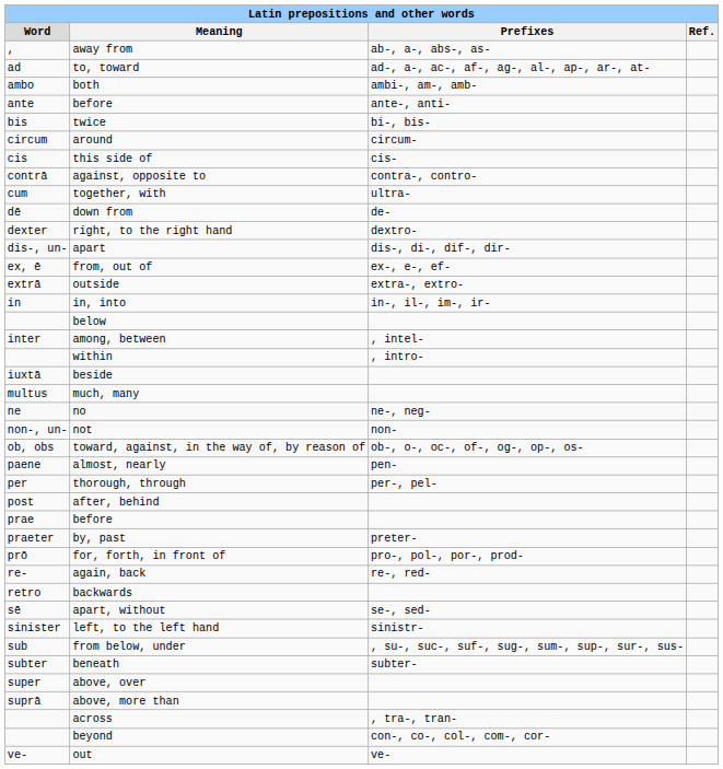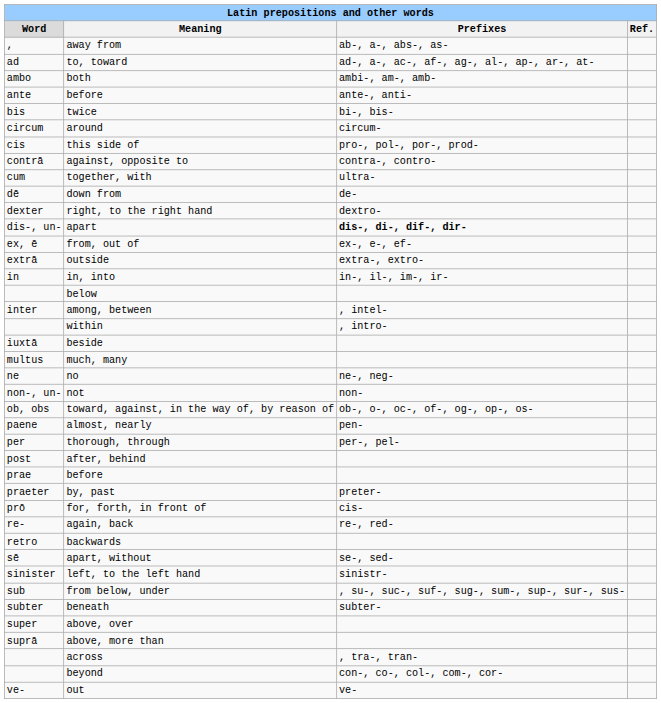this side of | Prefixes: cis- -> pro-, pol-, por-, prod-
apart | Prefixes: normal -> bold
for, forth, in front of | Prefixes: pro-, pol-, por-, prod- -> cis-
